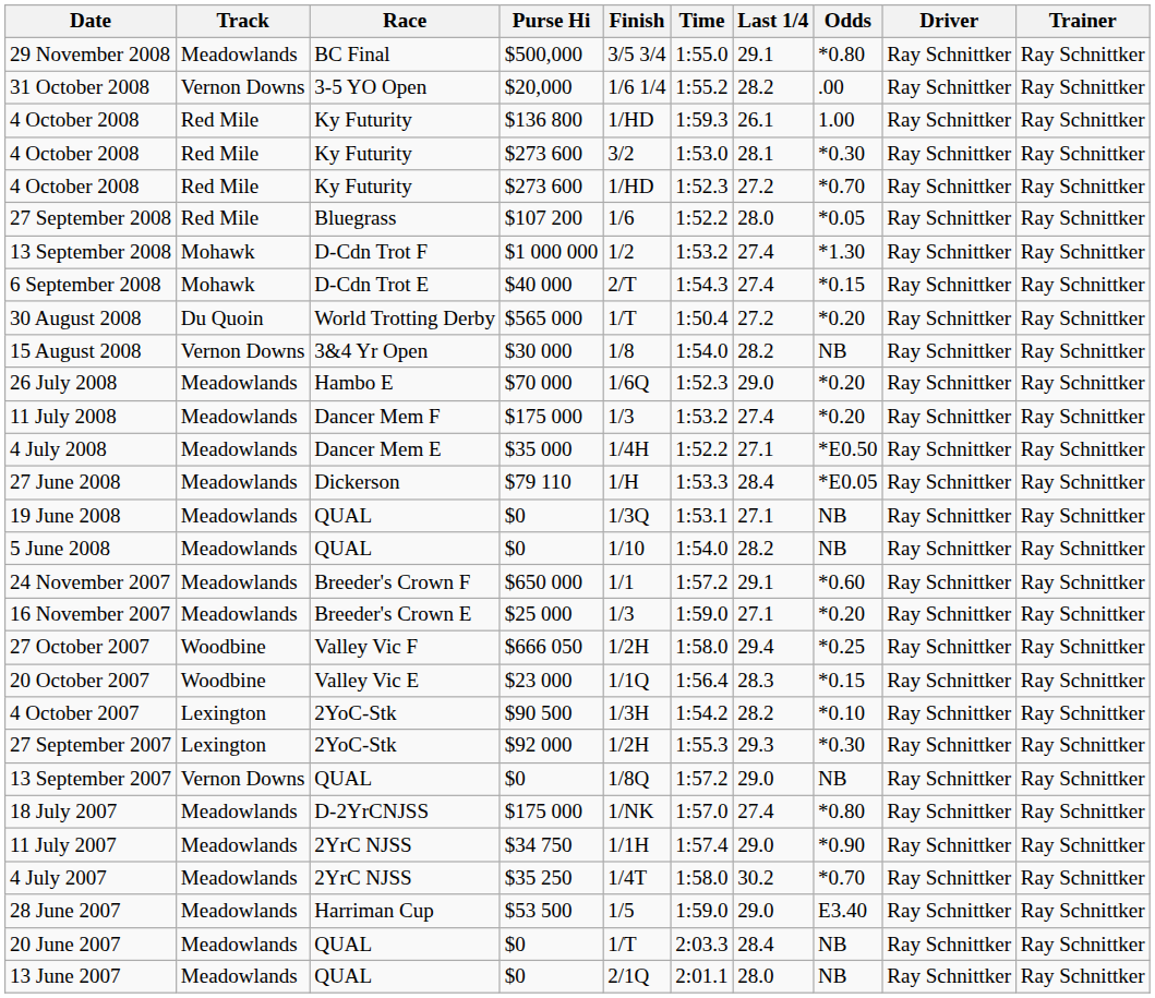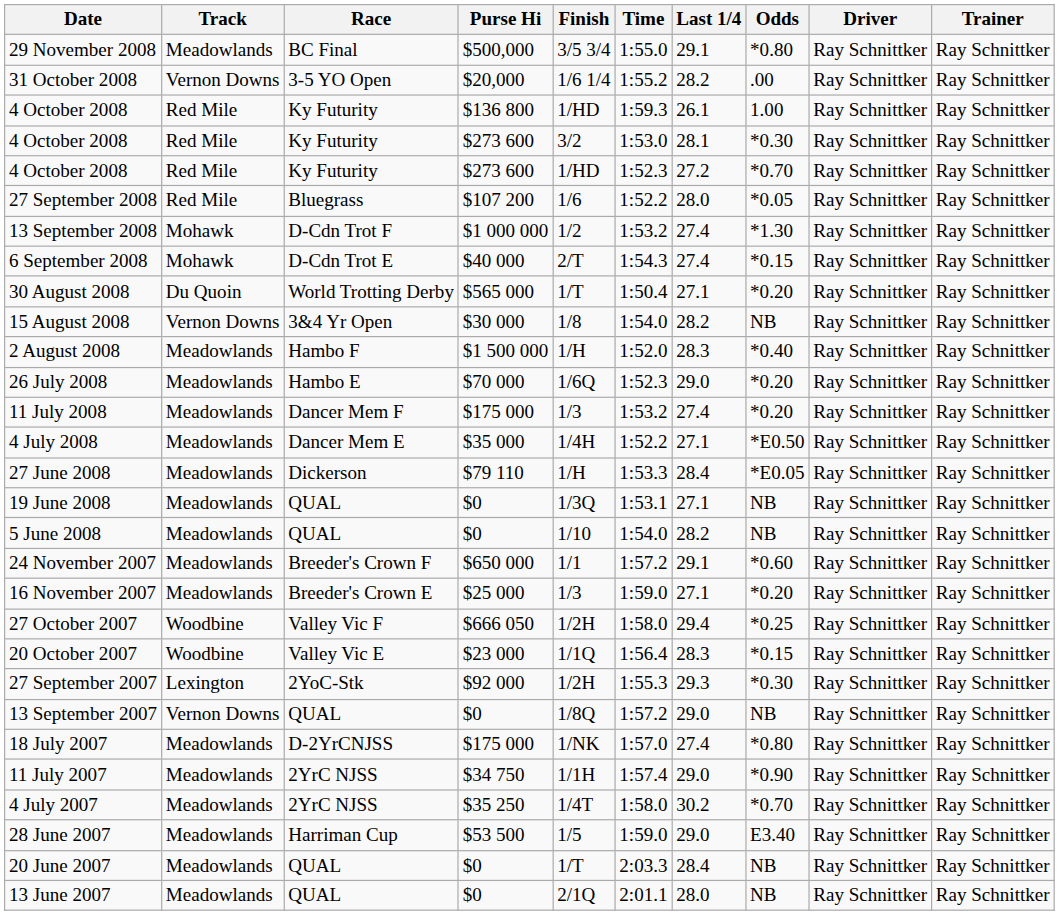30 August 2008 | Last 1/4: 27.2 -> 27.1
+ row: 2 August 2008 | Meadowlands | Hambo F | $1 500 000 | 1/H | 1:52.0 | 28.3 | *0.40 | Ray Schnittker | Ray Schnittker
- row: 4 October 2007 | Lexington | 2YoC-Stk | $90 500 | 1/3H | 1:54.2 | 28.2 | *0.10 | Ray Schnittker | Ray Schnittker
